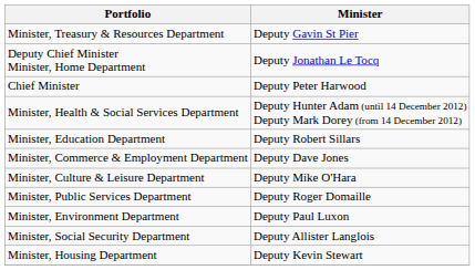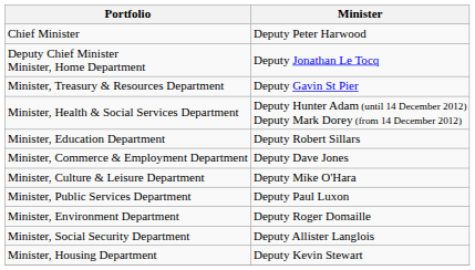rows swapped: Chief Minister <-> Minister, Treasury & Resources Department
Minister, Public Services Department | Minister: Deputy Roger Domaille -> Deputy Paul Luxon
Minister, Environment Department | Minister: Deputy Paul Luxon -> Deputy Roger Domaille
